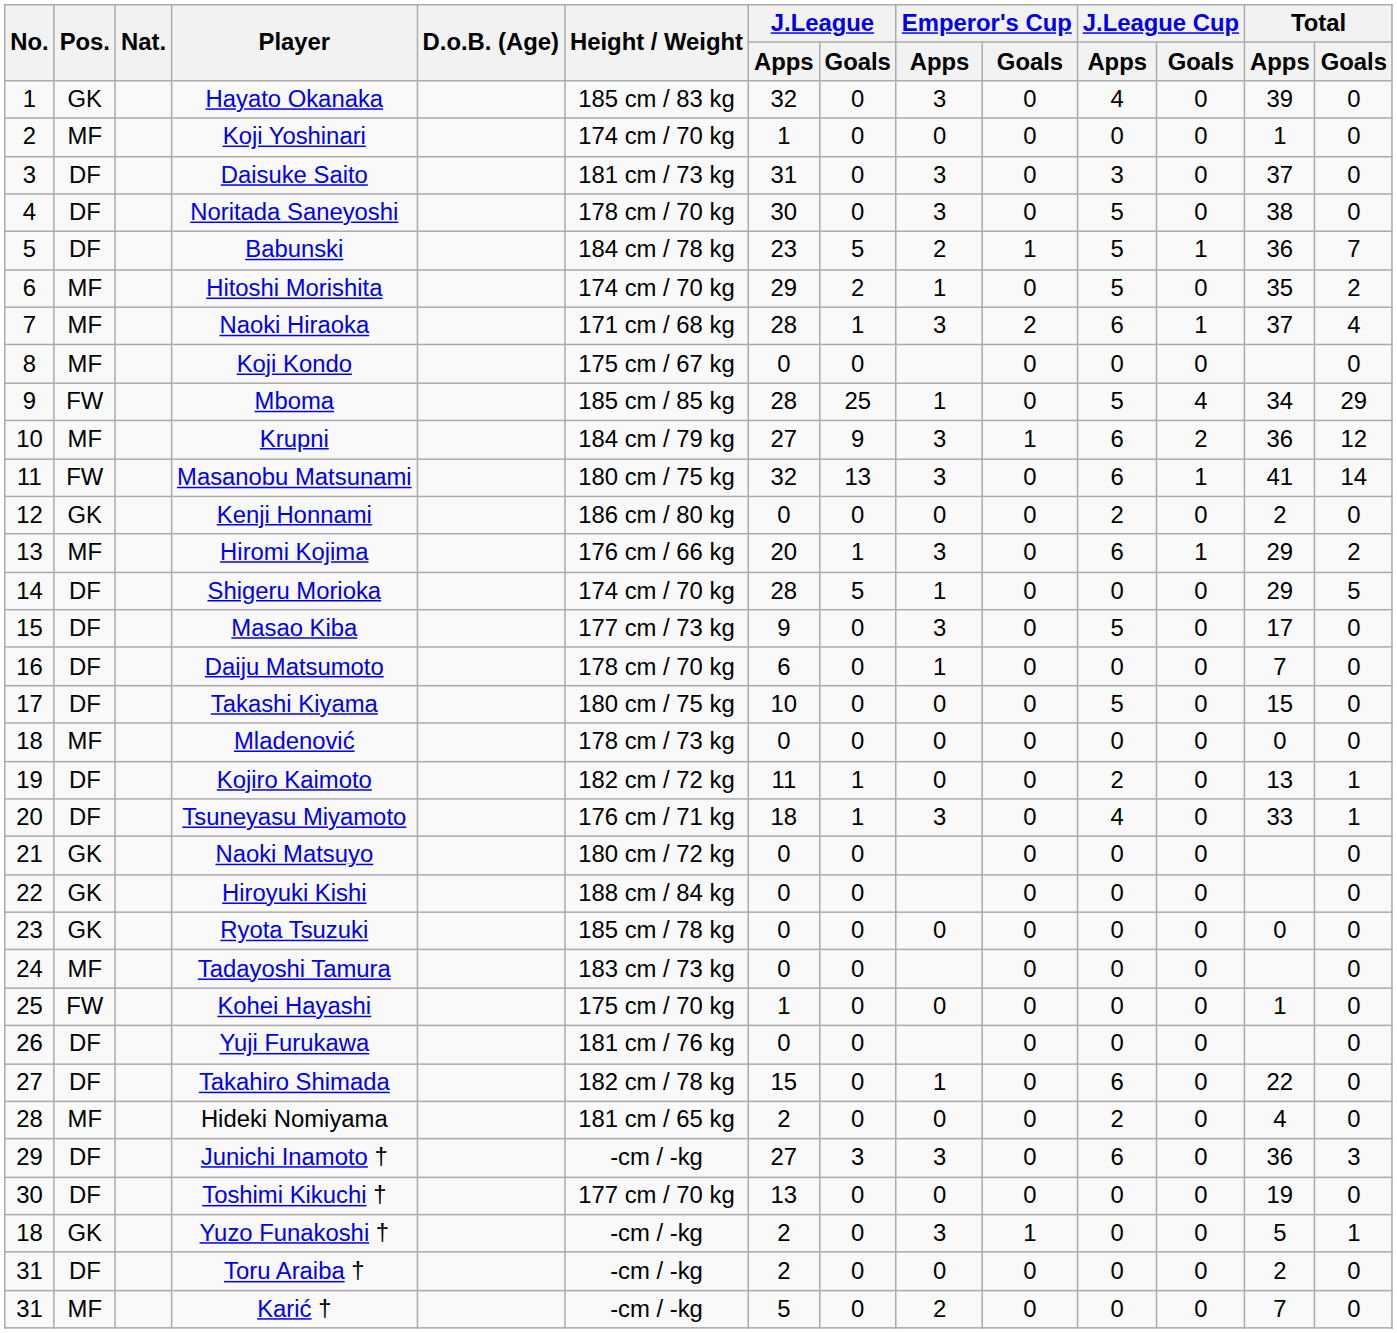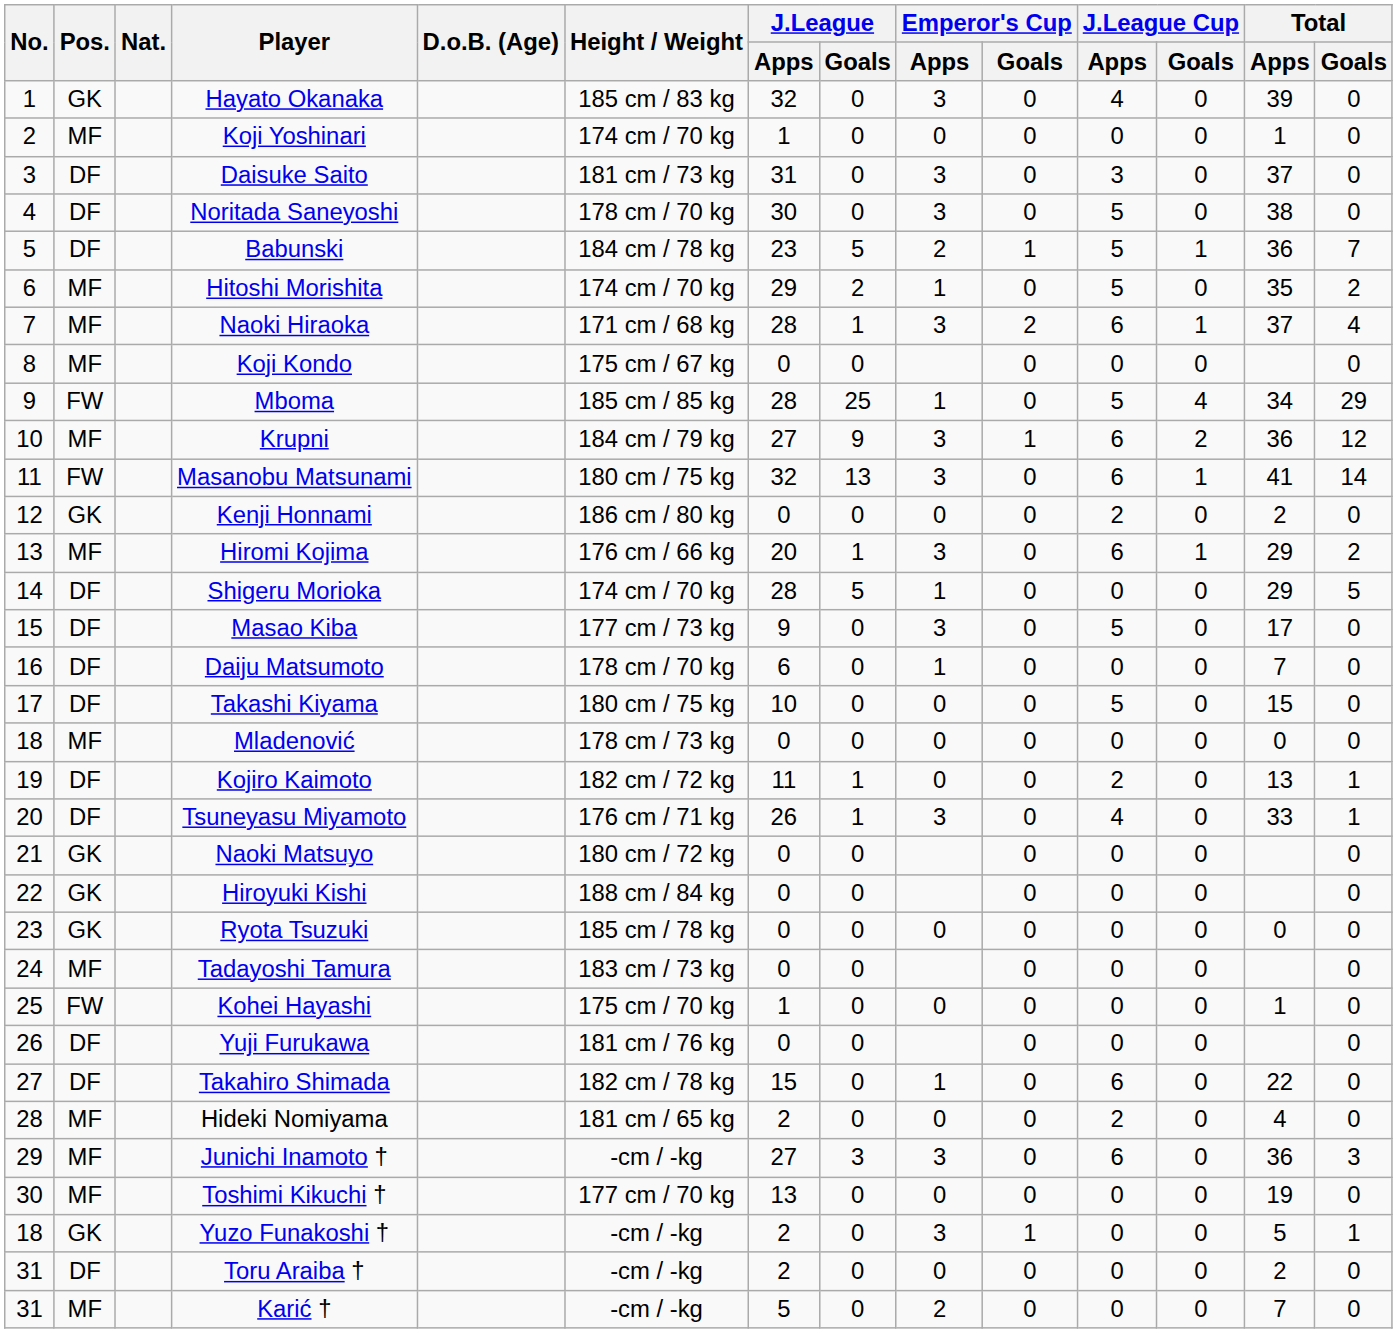Tsuneyasu Miyamoto | J.League / Apps: 18 -> 26
Junichi Inamoto † | Pos.: DF -> MF
Toshimi Kikuchi † | Pos.: DF -> MF
